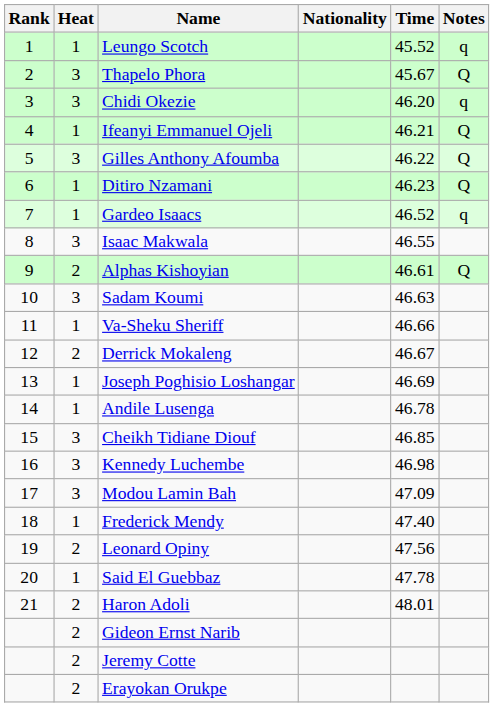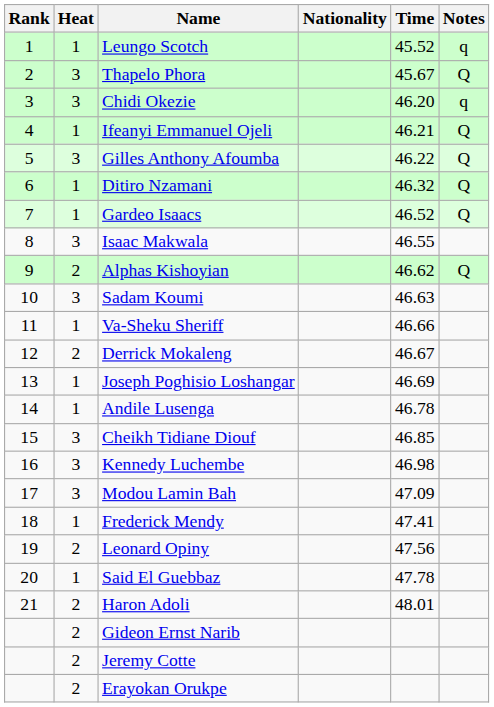Ditiro Nzamani | Time: 46.23 -> 46.32
Gardeo Isaacs | Notes: q -> Q
Alphas Kishoyian | Time: 46.61 -> 46.62
Frederick Mendy | Time: 47.40 -> 47.41
